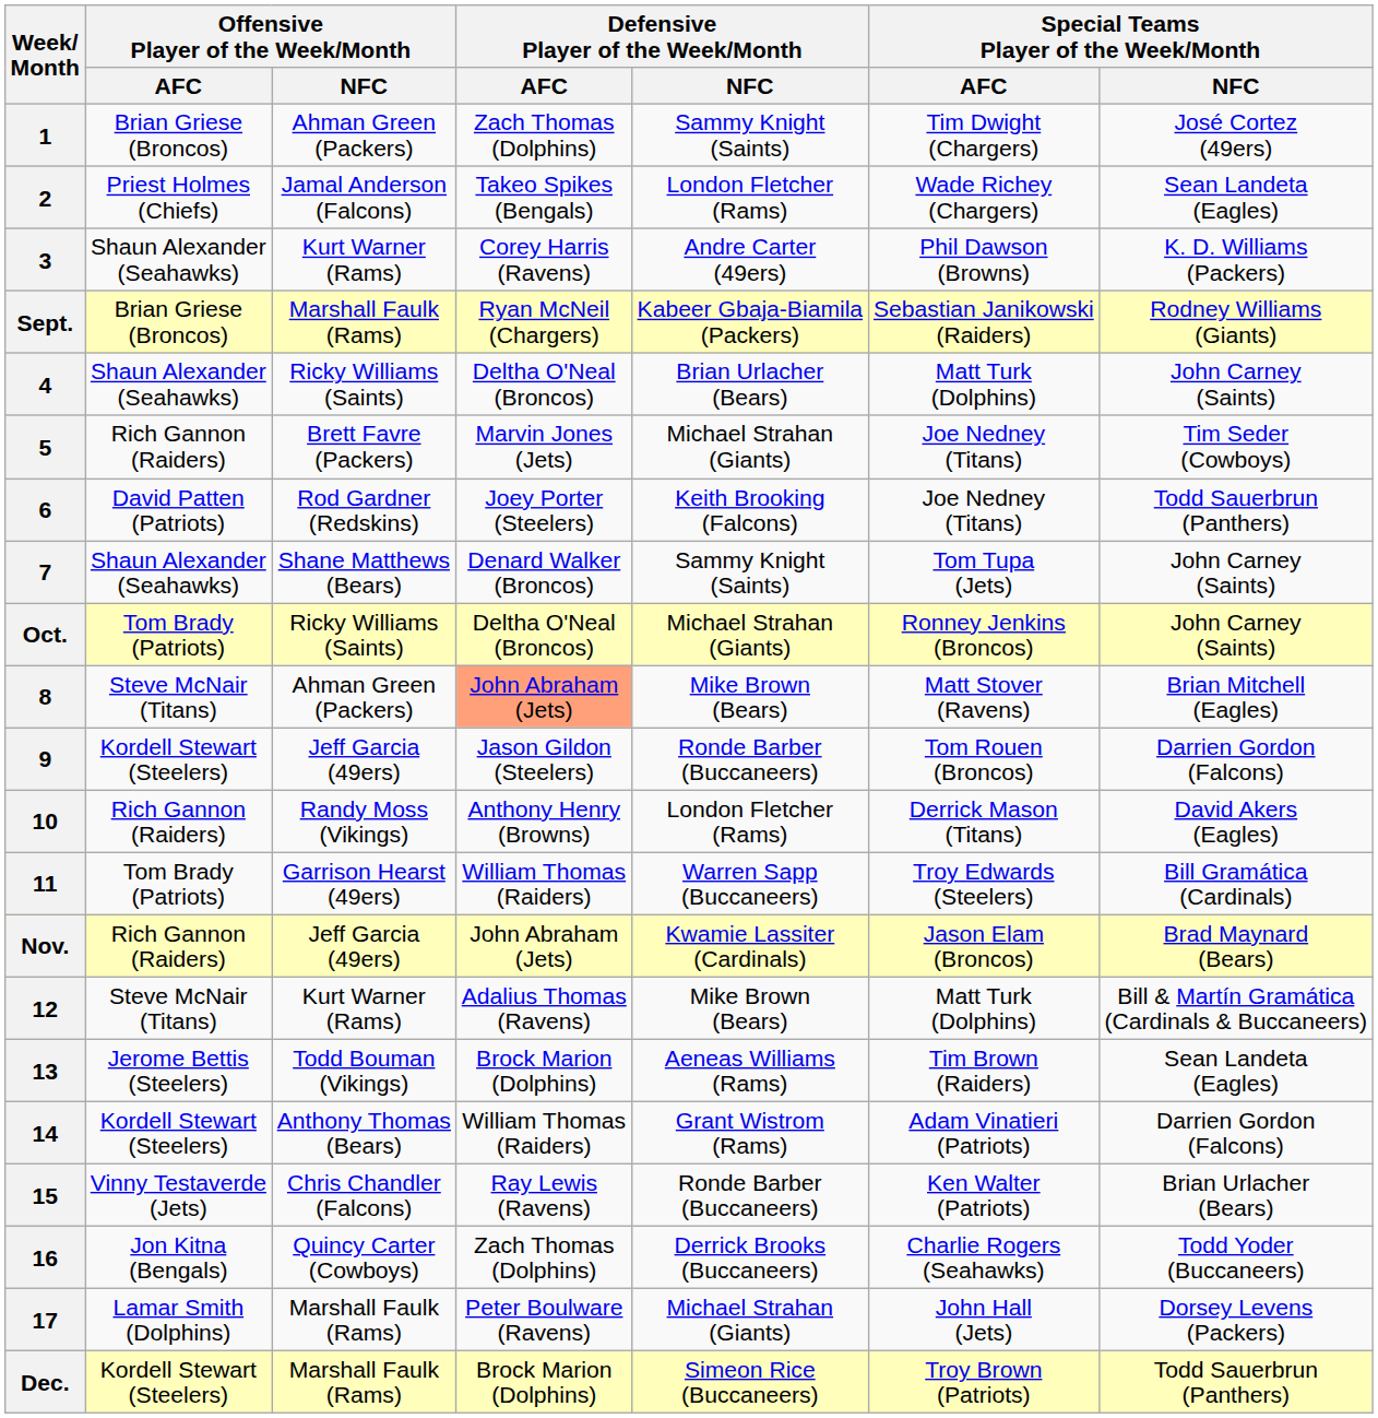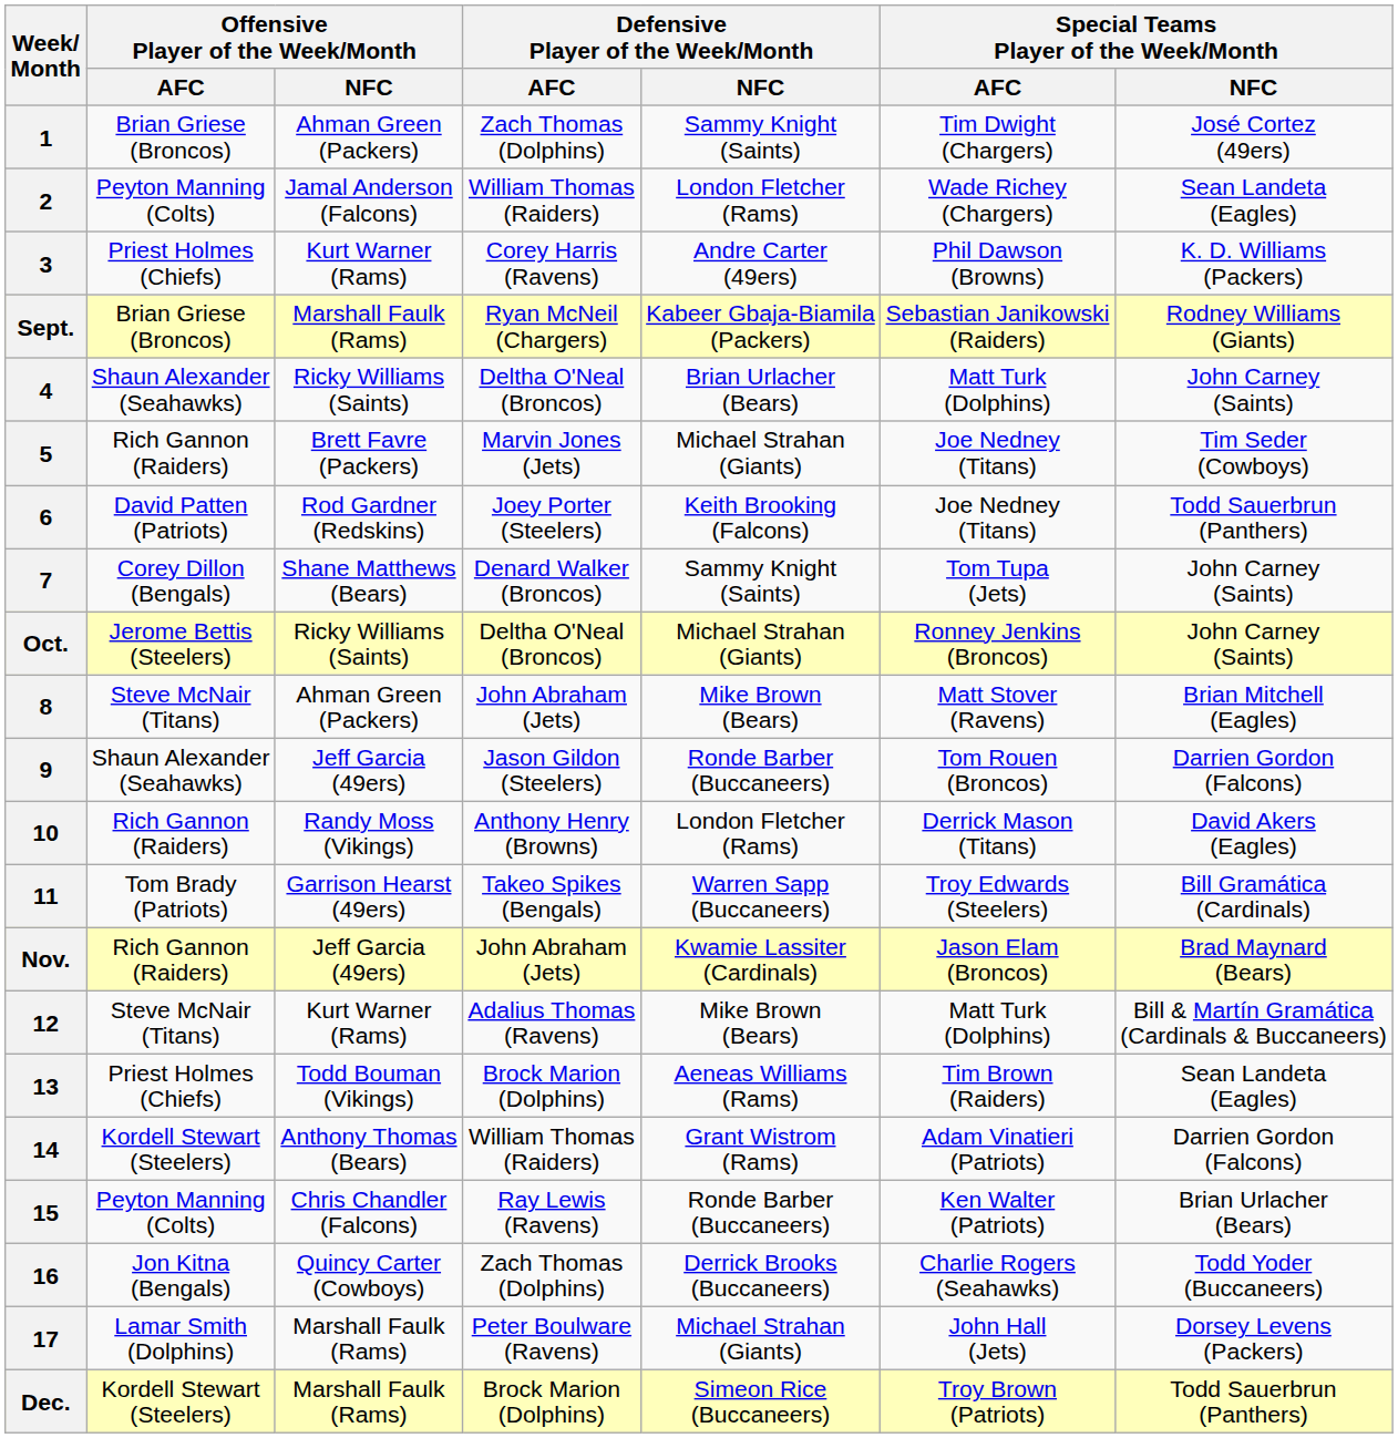2 | Offensive Player of the Week/Month / AFC: Priest Holmes (Chiefs) -> Peyton Manning (Colts)
2 | Defensive Player of the Week/Month / AFC: Takeo Spikes (Bengals) -> William Thomas (Raiders)
3 | Offensive Player of the Week/Month / AFC: Shaun Alexander (Seahawks) -> Priest Holmes (Chiefs)
7 | Offensive Player of the Week/Month / AFC: Shaun Alexander (Seahawks) -> Corey Dillon (Bengals)
Oct. | Offensive Player of the Week/Month / AFC: Tom Brady (Patriots) -> Jerome Bettis (Steelers)
8 | Defensive Player of the Week/Month / AFC: lightsalmon background -> no background
9 | Offensive Player of the Week/Month / AFC: Kordell Stewart (Steelers) -> Shaun Alexander (Seahawks)
11 | Defensive Player of the Week/Month / AFC: William Thomas (Raiders) -> Takeo Spikes (Bengals)
13 | Offensive Player of the Week/Month / AFC: Jerome Bettis (Steelers) -> Priest Holmes (Chiefs)
15 | Offensive Player of the Week/Month / AFC: Vinny Testaverde (Jets) -> Peyton Manning (Colts)
